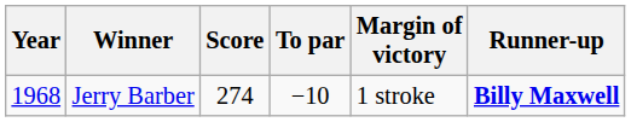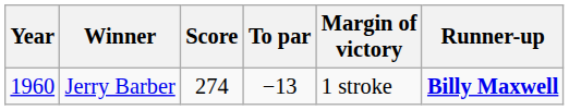Jerry Barber | Year: 1968 -> 1960
Jerry Barber | To par: −10 -> −13
